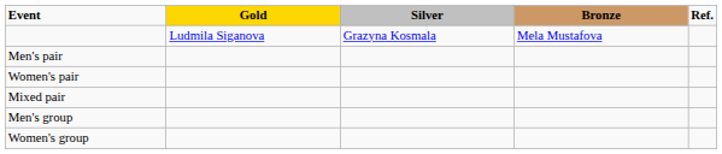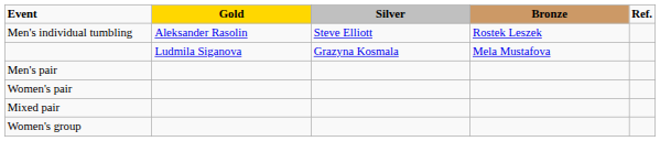+ row: Men's individual tumbling | Aleksander Rasolin | Steve Elliott | Rostek Leszek
- row: Men's group
